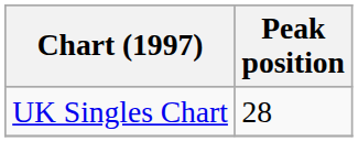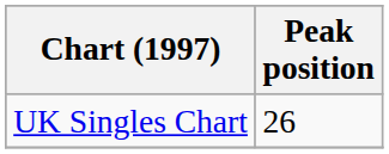UK Singles Chart | Peak position: 28 -> 26
